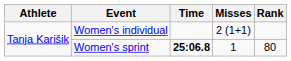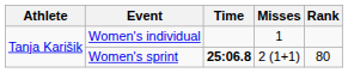Women's individual | Misses: 2 (1+1) -> 1
Women's sprint | Misses: 1 -> 2 (1+1)
